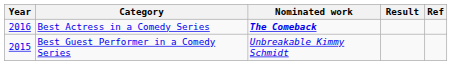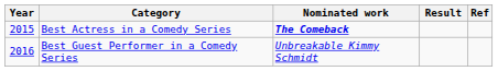Best Actress in a Comedy Series | Year: 2016 -> 2015
Best Guest Performer in a Comedy Series | Year: 2015 -> 2016
